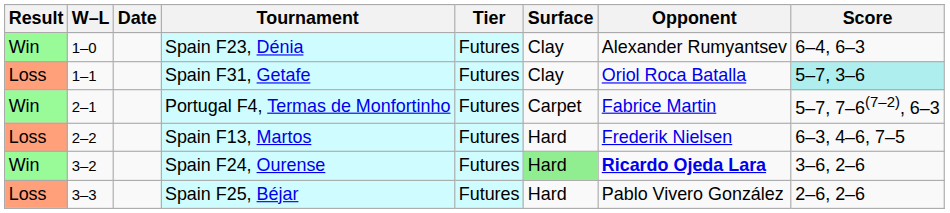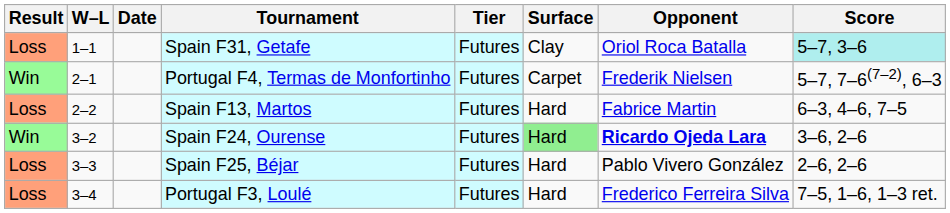- row: Win | 1–0 | Spain F23, Dénia | Futures | Clay | Alexander Rumyantsev | 6–4, 6–3
Portugal F4, Termas de Monfortinho | Opponent: Fabrice Martin -> Frederik Nielsen
Spain F13, Martos | Opponent: Frederik Nielsen -> Fabrice Martin
+ row: Loss | 3–4 | Portugal F3, Loulé | Futures | Hard | Frederico Ferreira Silva | 7–5, 1–6, 1–3 ret.
